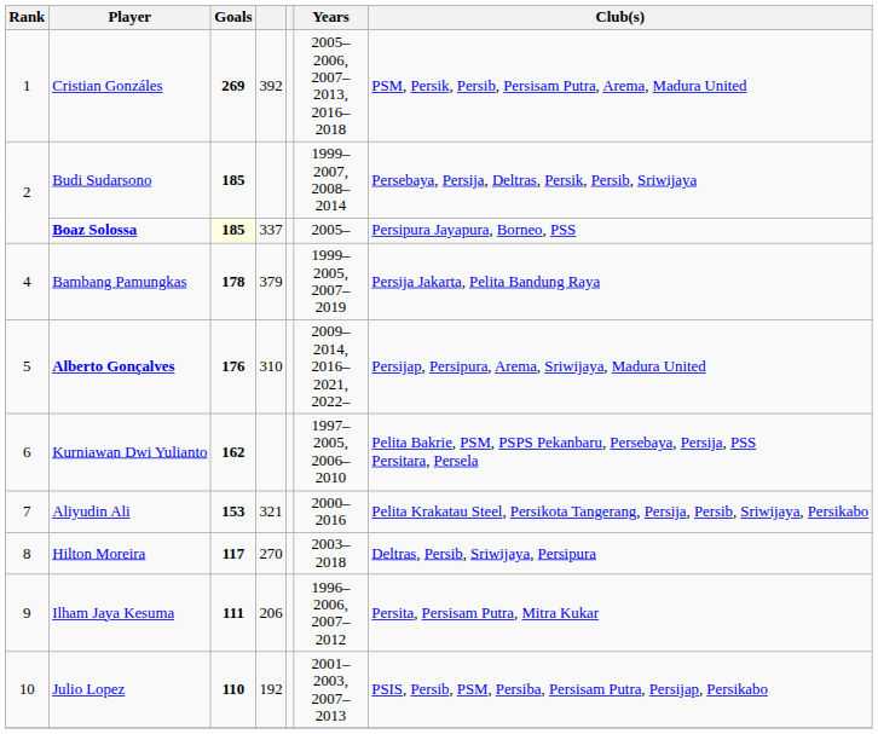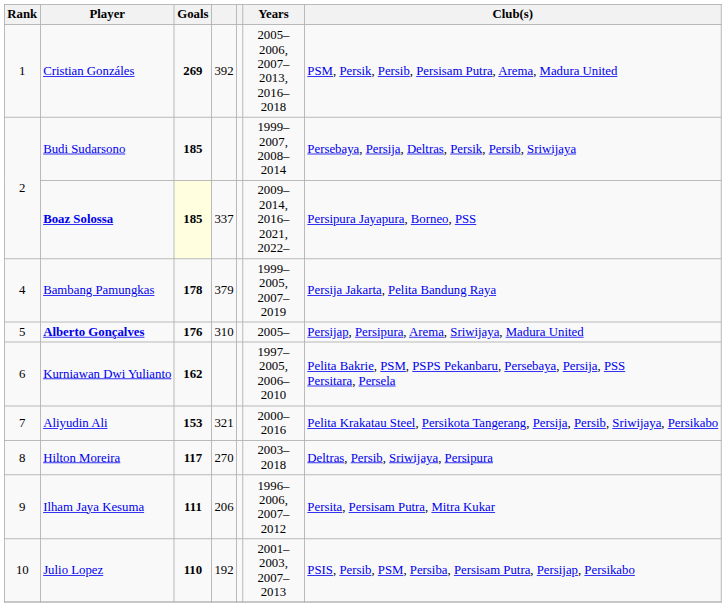Boaz Solossa | Years: 2005– -> 2009–2014, 2016–2021, 2022–
Alberto Gonçalves | Years: 2009–2014, 2016–2021, 2022– -> 2005–
